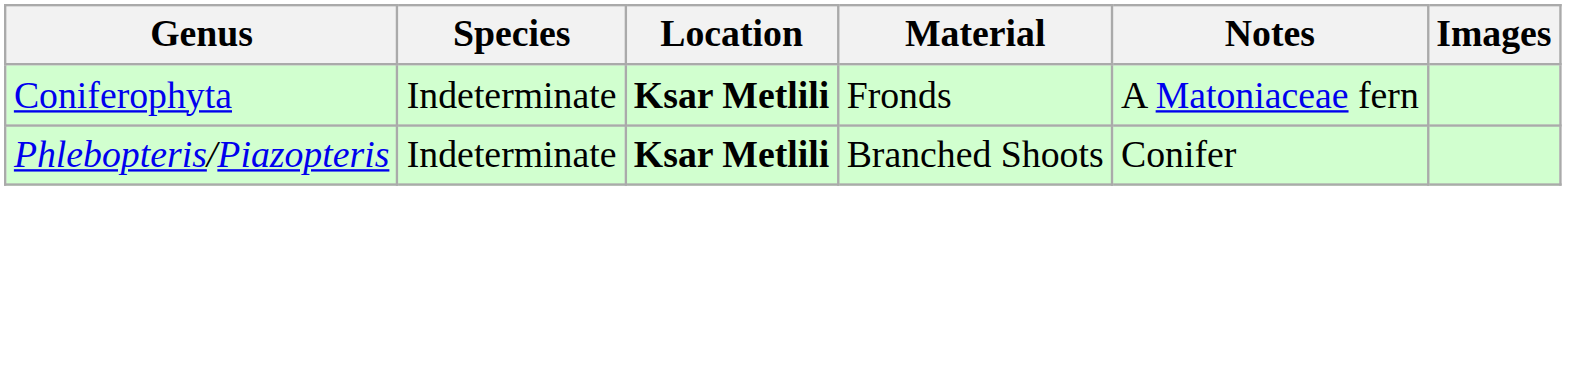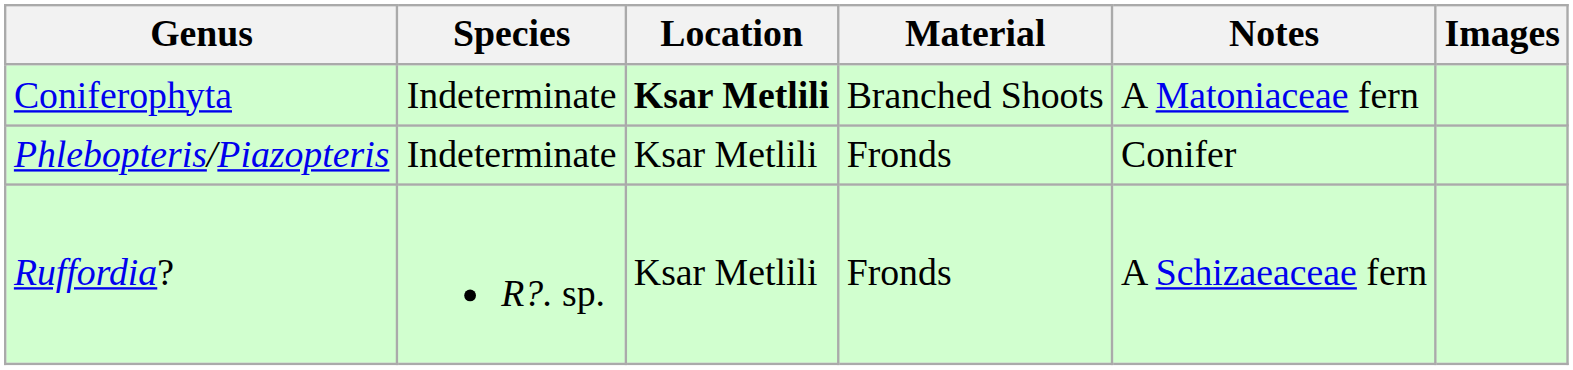Coniferophyta | Material: Fronds -> Branched Shoots
Phlebopteris/Piazopteris | Location: bold -> normal
Phlebopteris/Piazopteris | Material: Branched Shoots -> Fronds
+ row: Ruffordia? | R?. sp. | Ksar Metlili | Fronds | A Schizaeaceae fern
